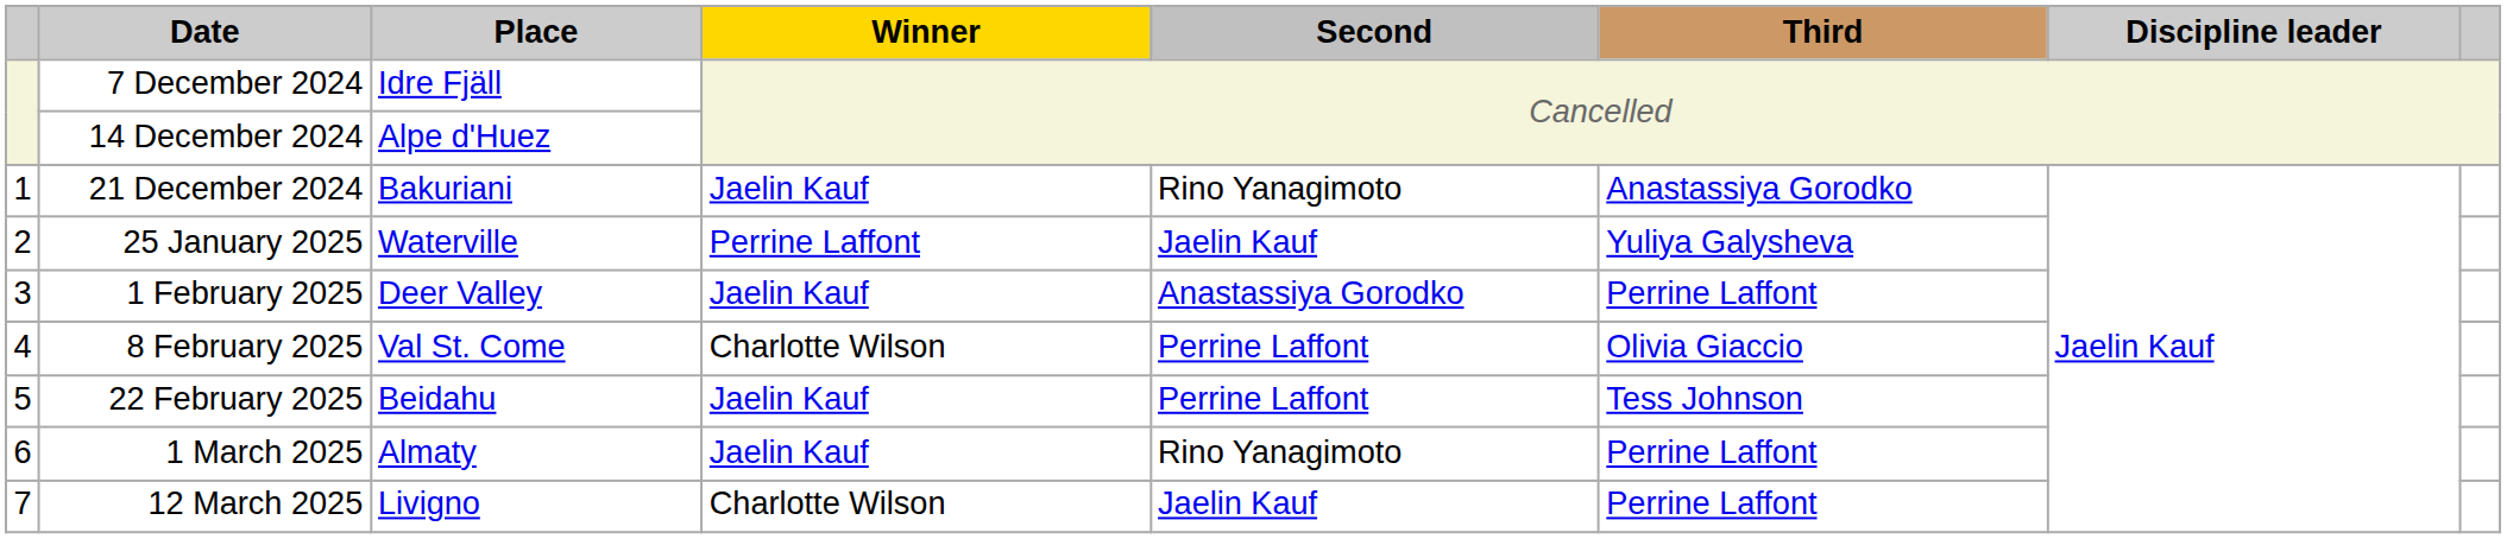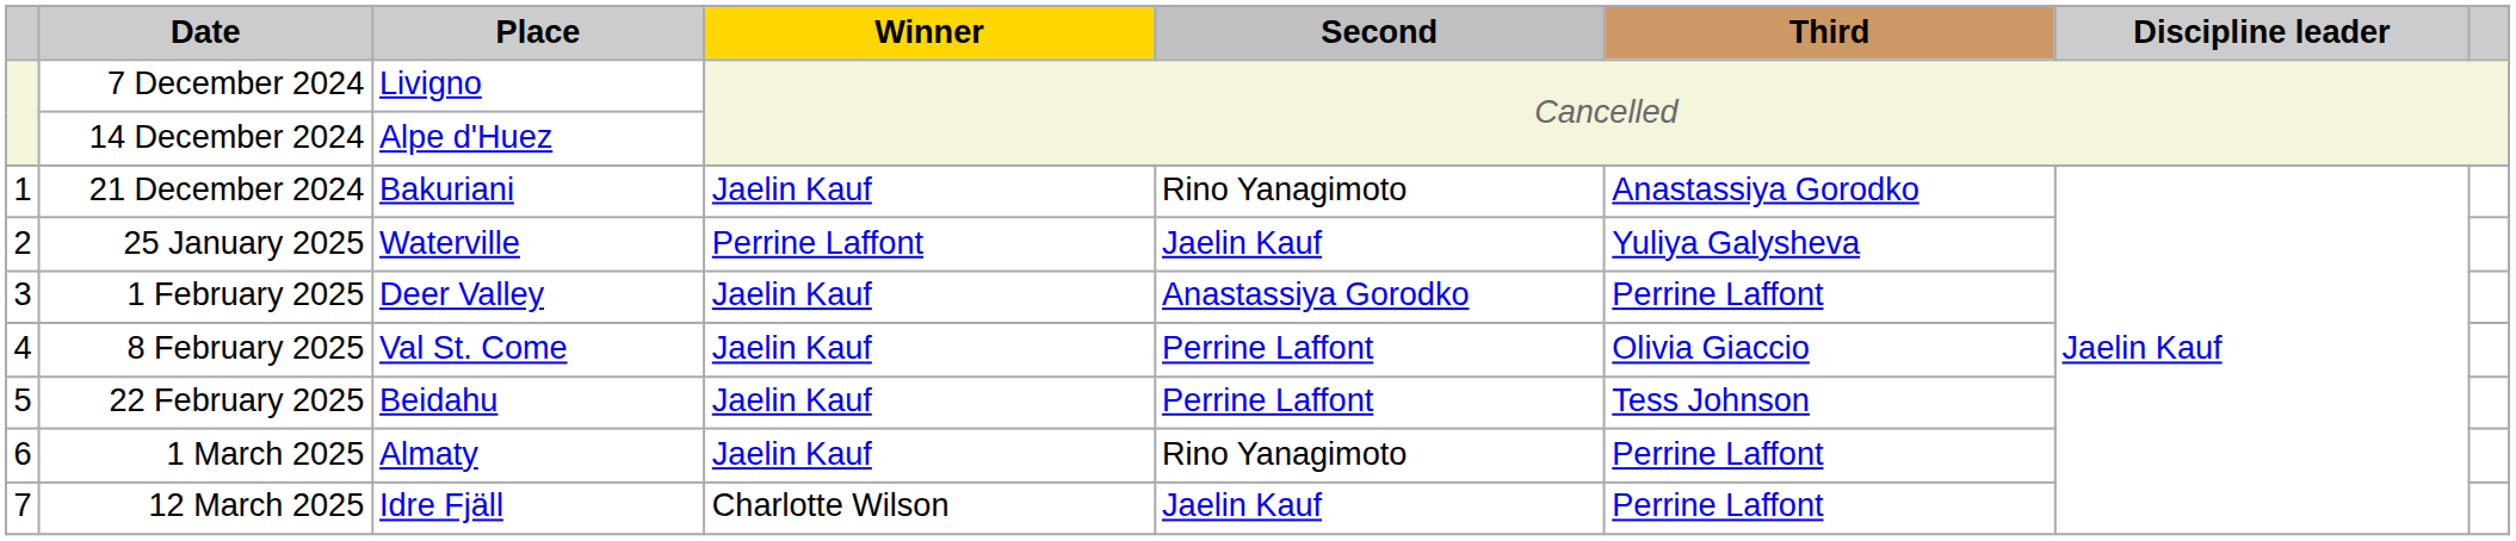7 December 2024 | Place: Idre Fjäll -> Livigno
8 February 2025 | Winner: Charlotte Wilson -> Jaelin Kauf
12 March 2025 | Place: Livigno -> Idre Fjäll
